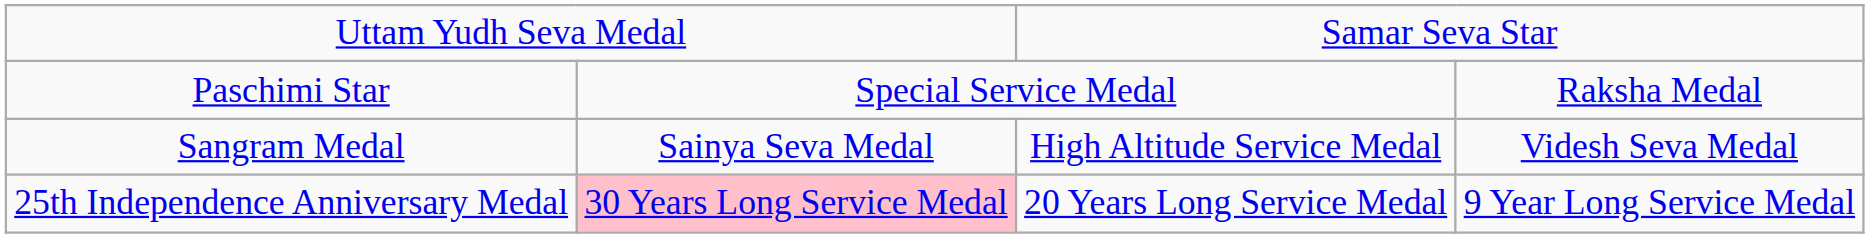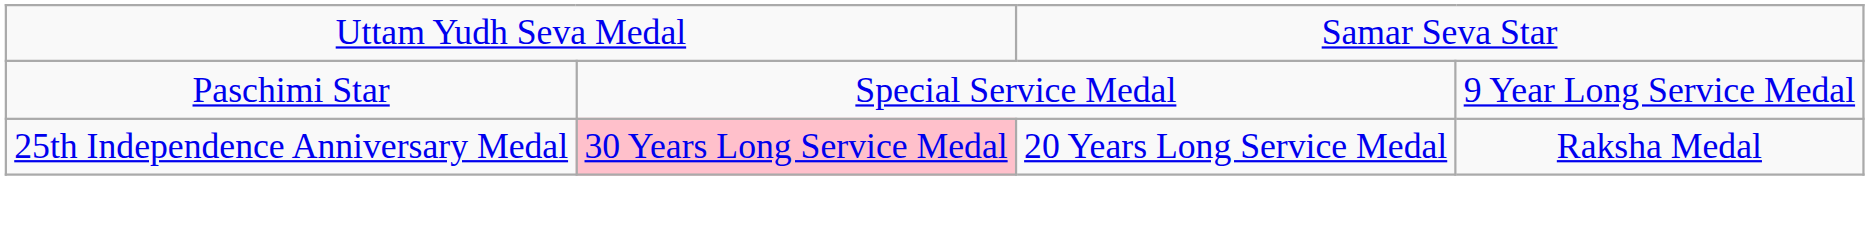Paschimi Star | column 4: Raksha Medal -> 9 Year Long Service Medal
- row: Sangram Medal | Sainya Seva Medal | High Altitude Service Medal | Videsh Seva Medal
25th Independence Anniversary Medal | column 4: 9 Year Long Service Medal -> Raksha Medal
